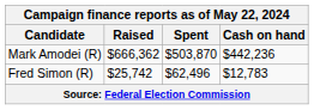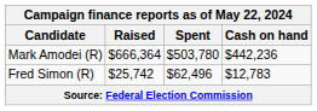Mark Amodei (R) | Raised: $666,362 -> $666,364
Mark Amodei (R) | Spent: $503,870 -> $503,780
